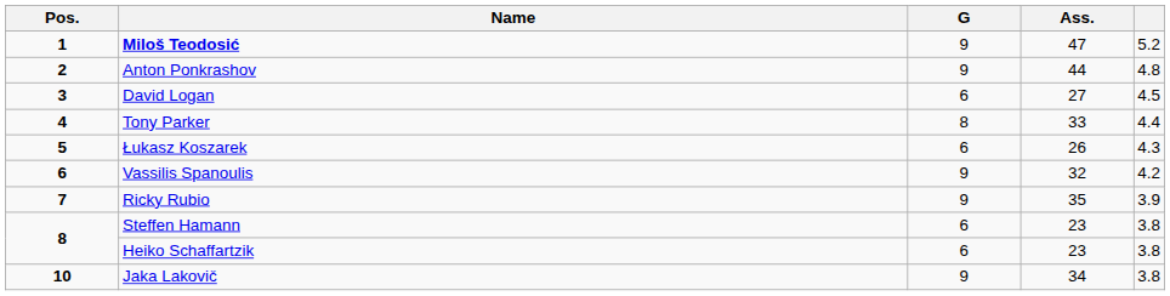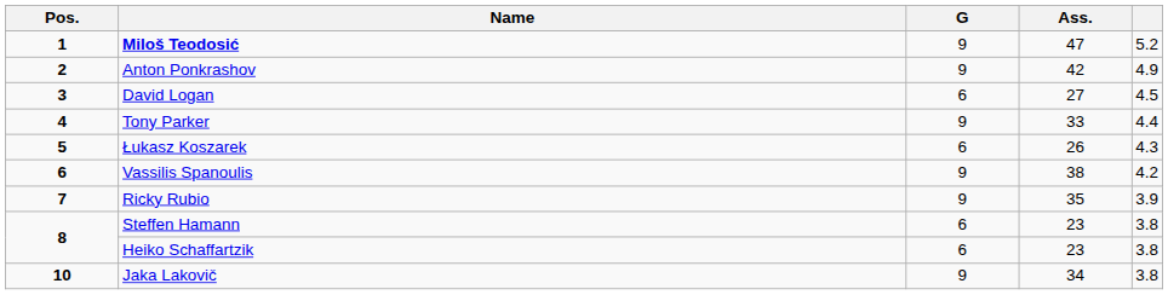Anton Ponkrashov | Ass.: 44 -> 42
Anton Ponkrashov | column 5: 4.8 -> 4.9
Tony Parker | G: 8 -> 9
Vassilis Spanoulis | Ass.: 32 -> 38
